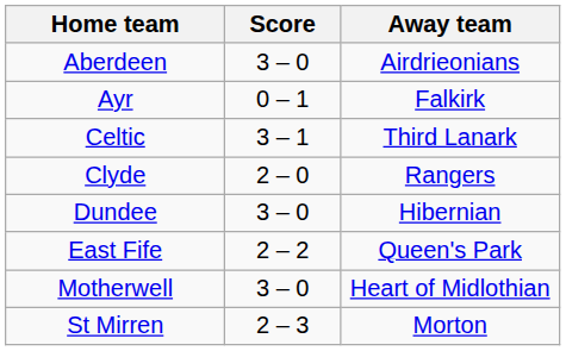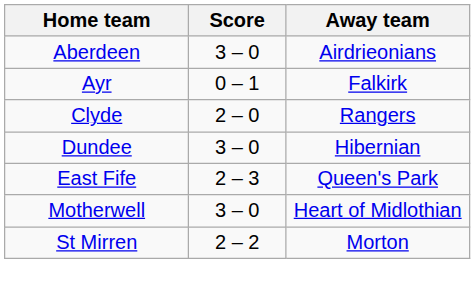- row: Celtic | 3 – 1 | Third Lanark
East Fife | Score: 2 – 2 -> 2 – 3
St Mirren | Score: 2 – 3 -> 2 – 2
